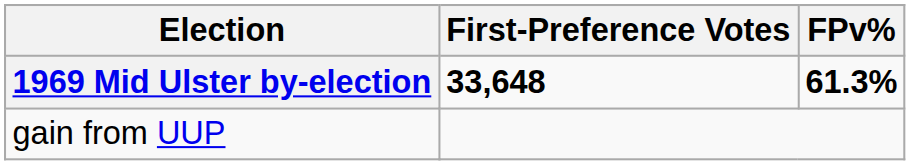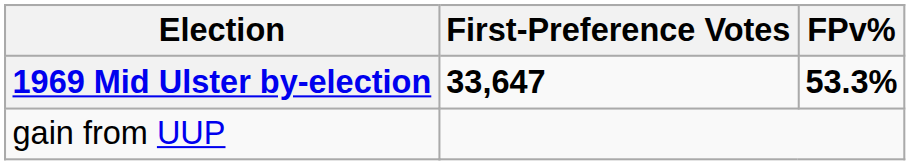1969 Mid Ulster by-election | First-Preference Votes: 33,648 -> 33,647
1969 Mid Ulster by-election | FPv%: 61.3% -> 53.3%
